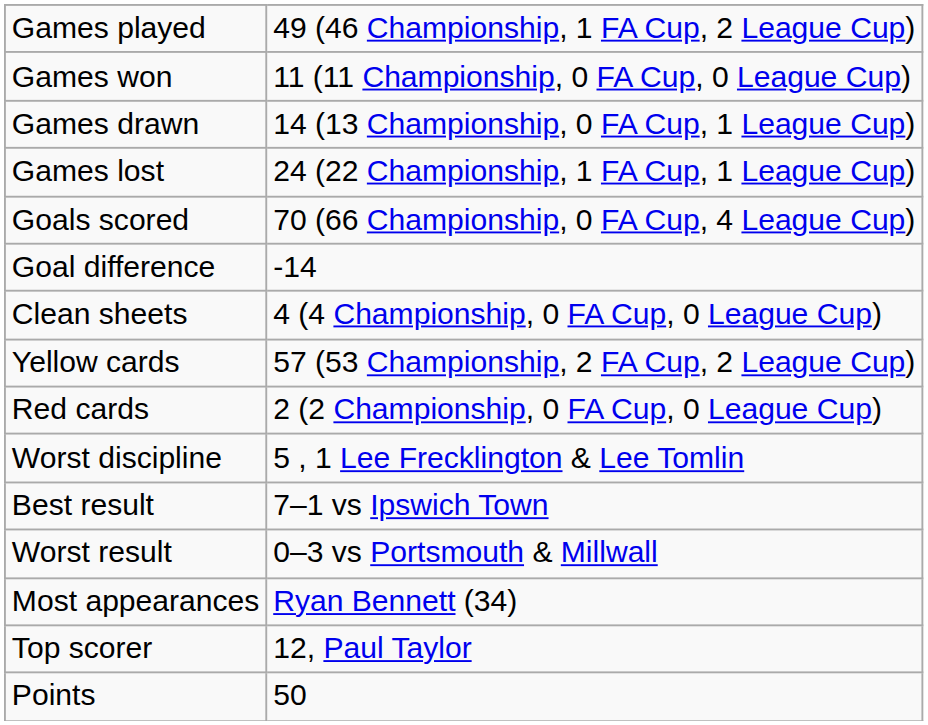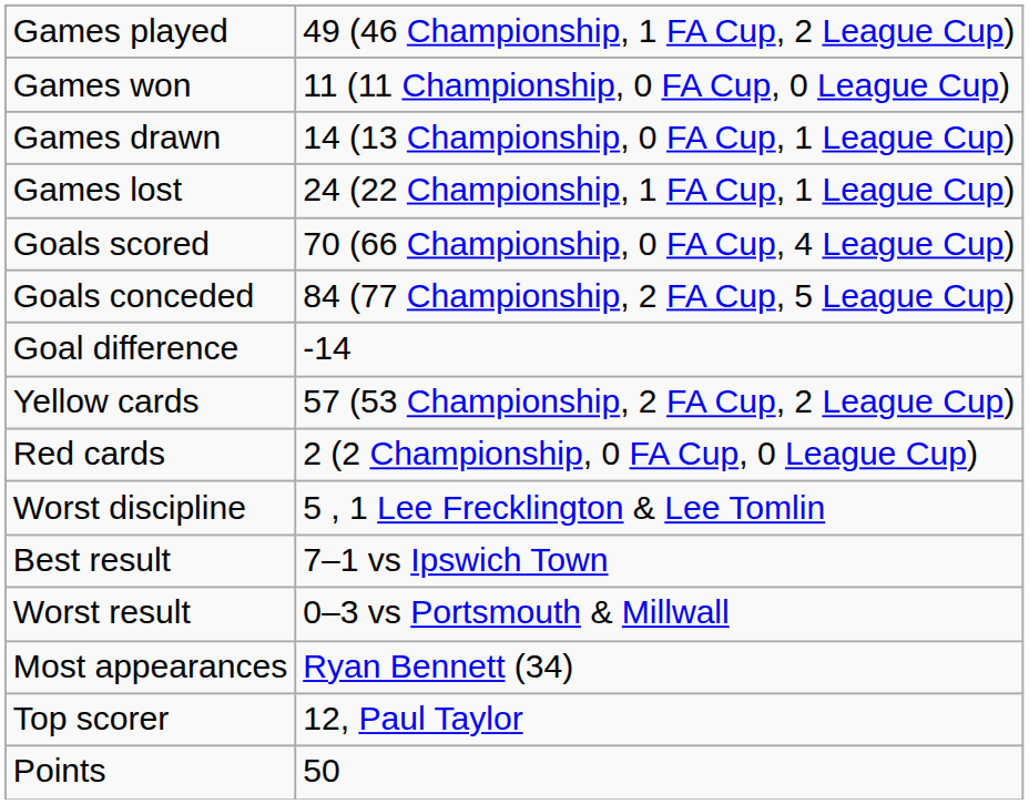+ row: Goals conceded | 84 (77 Championship, 2 FA Cup, 5 League Cup)
- row: Clean sheets | 4 (4 Championship, 0 FA Cup, 0 League Cup)
